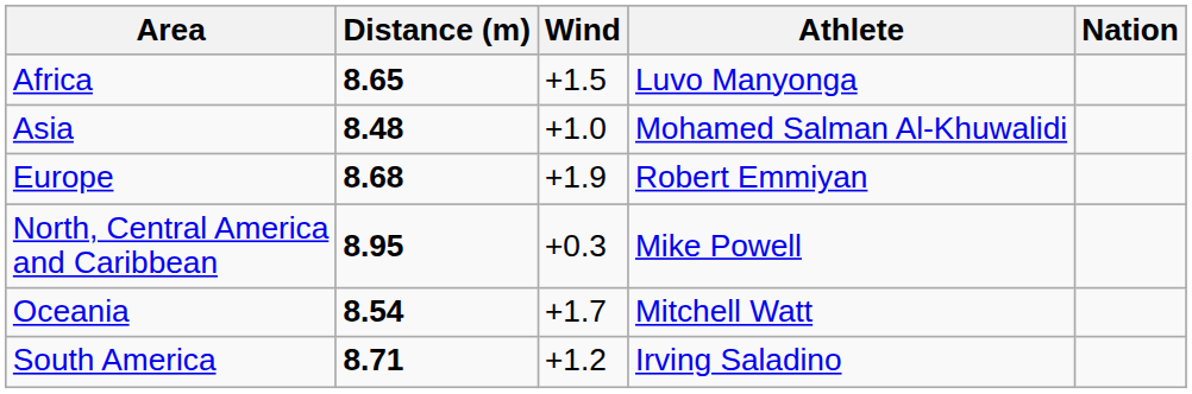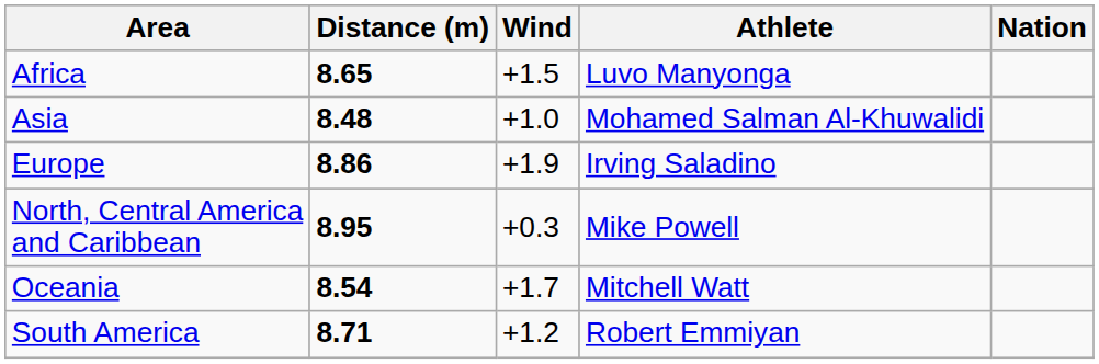Europe | Distance (m): 8.68 -> 8.86
Europe | Athlete: Robert Emmiyan -> Irving Saladino
South America | Athlete: Irving Saladino -> Robert Emmiyan
